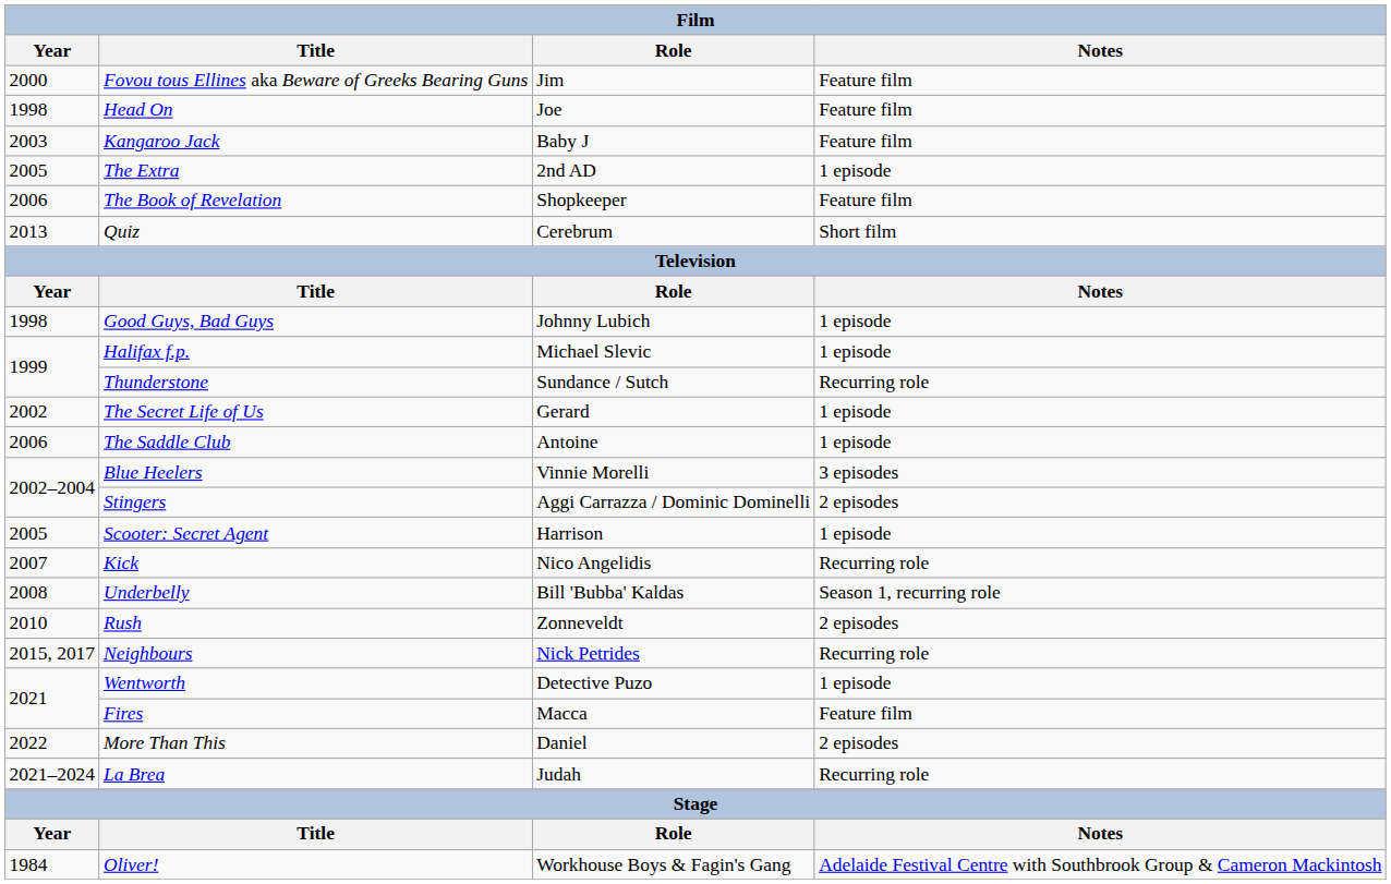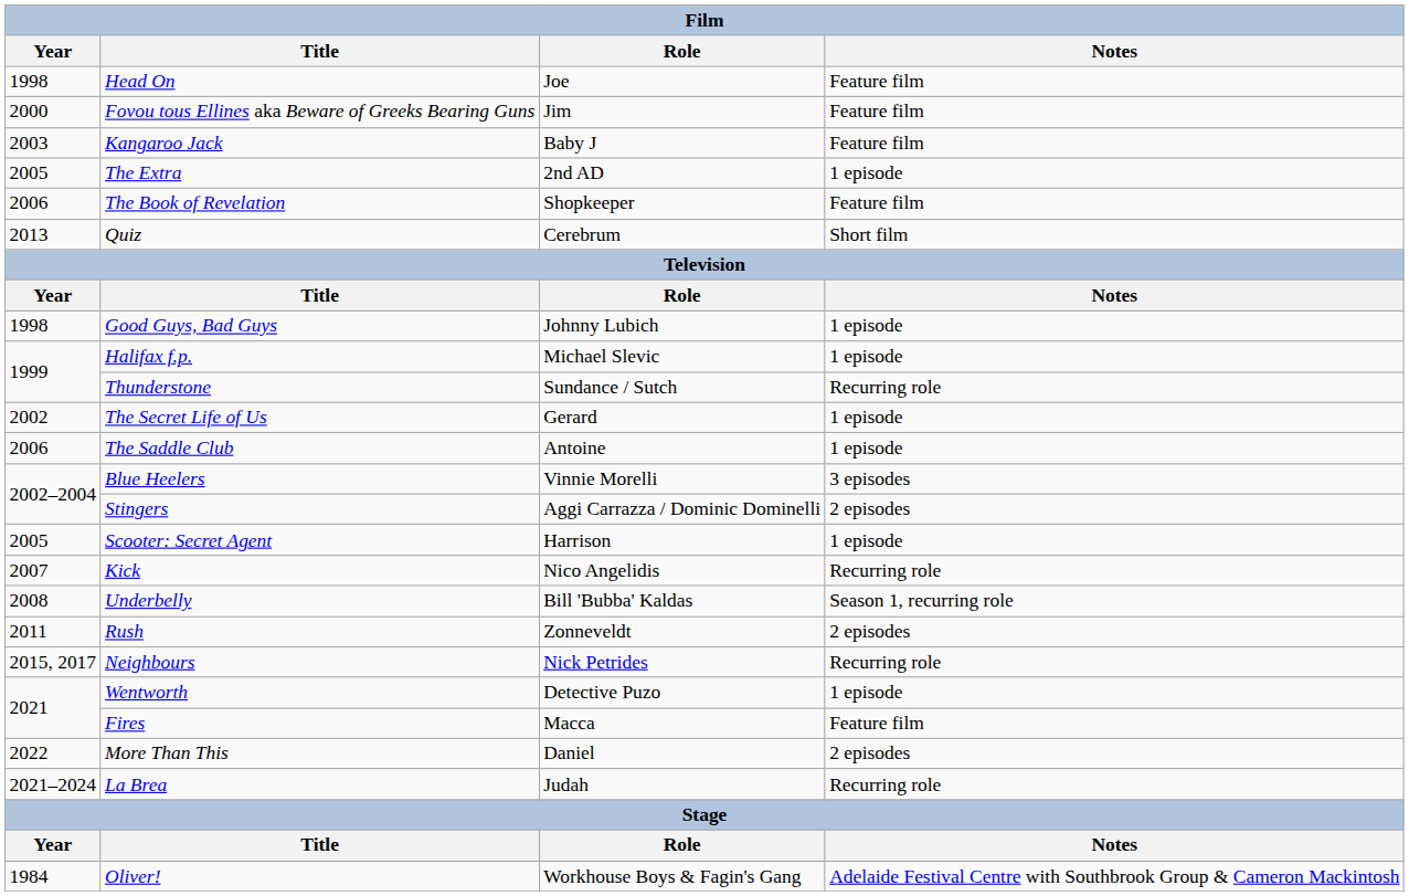rows swapped: Head On <-> Fovou tous Ellines aka Beware of Greeks Bearing Guns
Rush | Year: 2010 -> 2011
